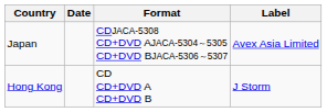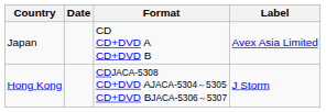Japan | Format: CDJACA-5308 CD+DVD AJACA-5304～5305 CD+DVD BJACA-5306～5307 -> CD CD+DVD A CD+DVD B
Hong Kong | Format: CD CD+DVD A CD+DVD B -> CDJACA-5308 CD+DVD AJACA-5304～5305 CD+DVD BJACA-5306～5307
